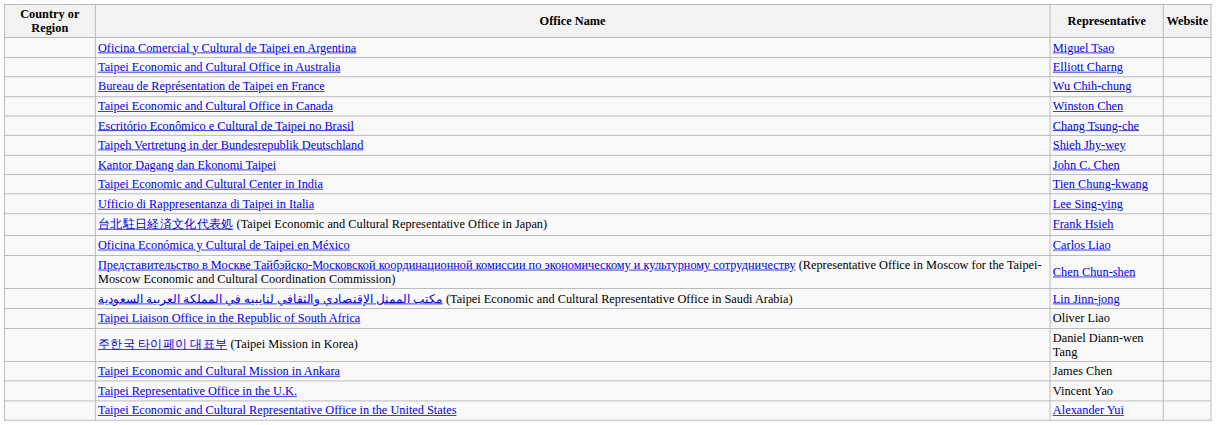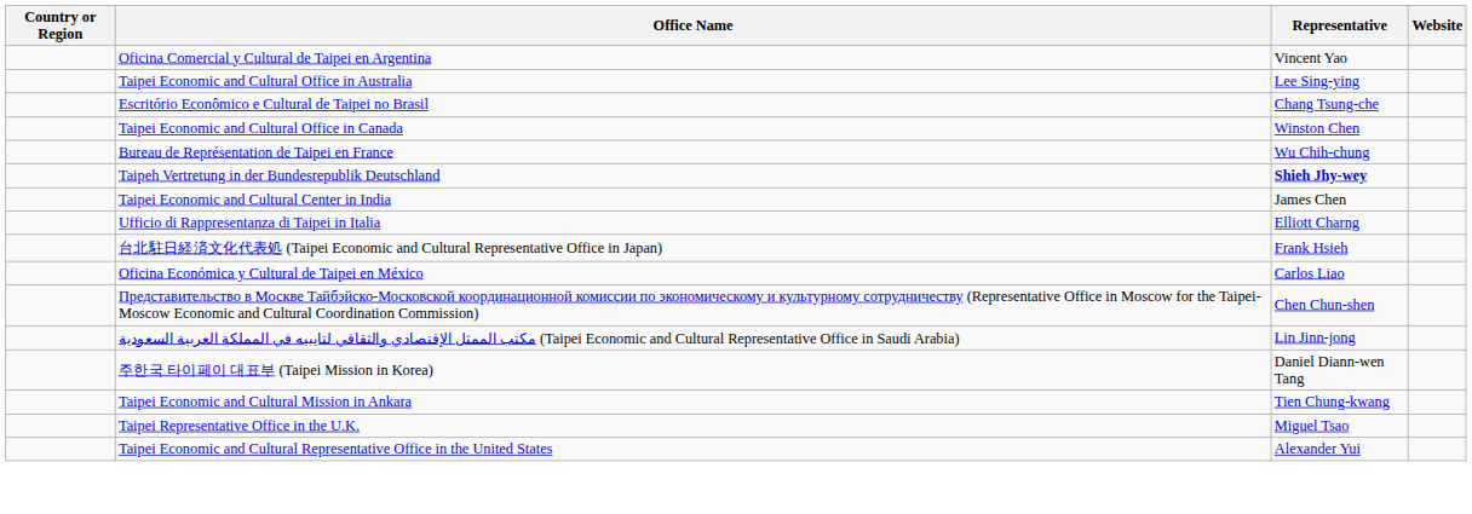Oficina Comercial y Cultural de Taipei en Argentina | Representative: Miguel Tsao -> Vincent Yao
Taipei Economic and Cultural Office in Australia | Representative: Elliott Charng -> Lee Sing-ying
rows swapped: Escritório Econômico e Cultural de Taipei no Brasil <-> Bureau de Représentation de Taipei en France
Taipeh Vertretung in der Bundesrepublik Deutschland | Representative: normal -> bold
- row: Kantor Dagang dan Ekonomi Taipei | John C. Chen
Taipei Economic and Cultural Center in India | Representative: Tien Chung-kwang -> James Chen
Ufficio di Rappresentanza di Taipei in Italia | Representative: Lee Sing-ying -> Elliott Charng
- row: Taipei Liaison Office in the Republic of South Africa | Oliver Liao
Taipei Economic and Cultural Mission in Ankara | Representative: James Chen -> Tien Chung-kwang
Taipei Representative Office in the U.K. | Representative: Vincent Yao -> Miguel Tsao
